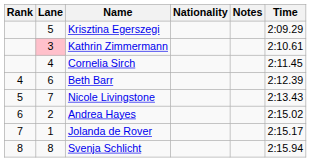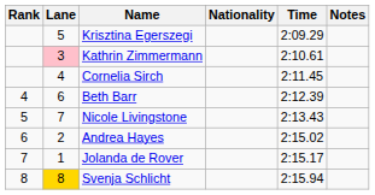columns swapped: Time <-> Notes
Svenja Schlicht | Lane: no background -> gold background
